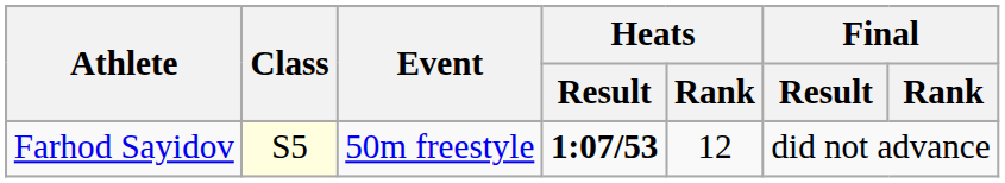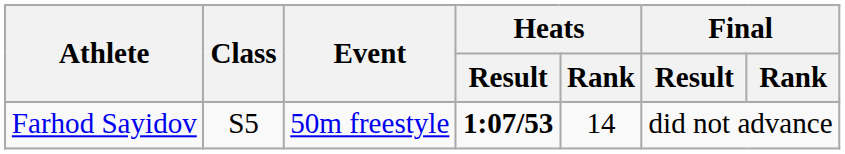Farhod Sayidov | Class: lightyellow background -> no background
Farhod Sayidov | Heats / Rank: 12 -> 14
